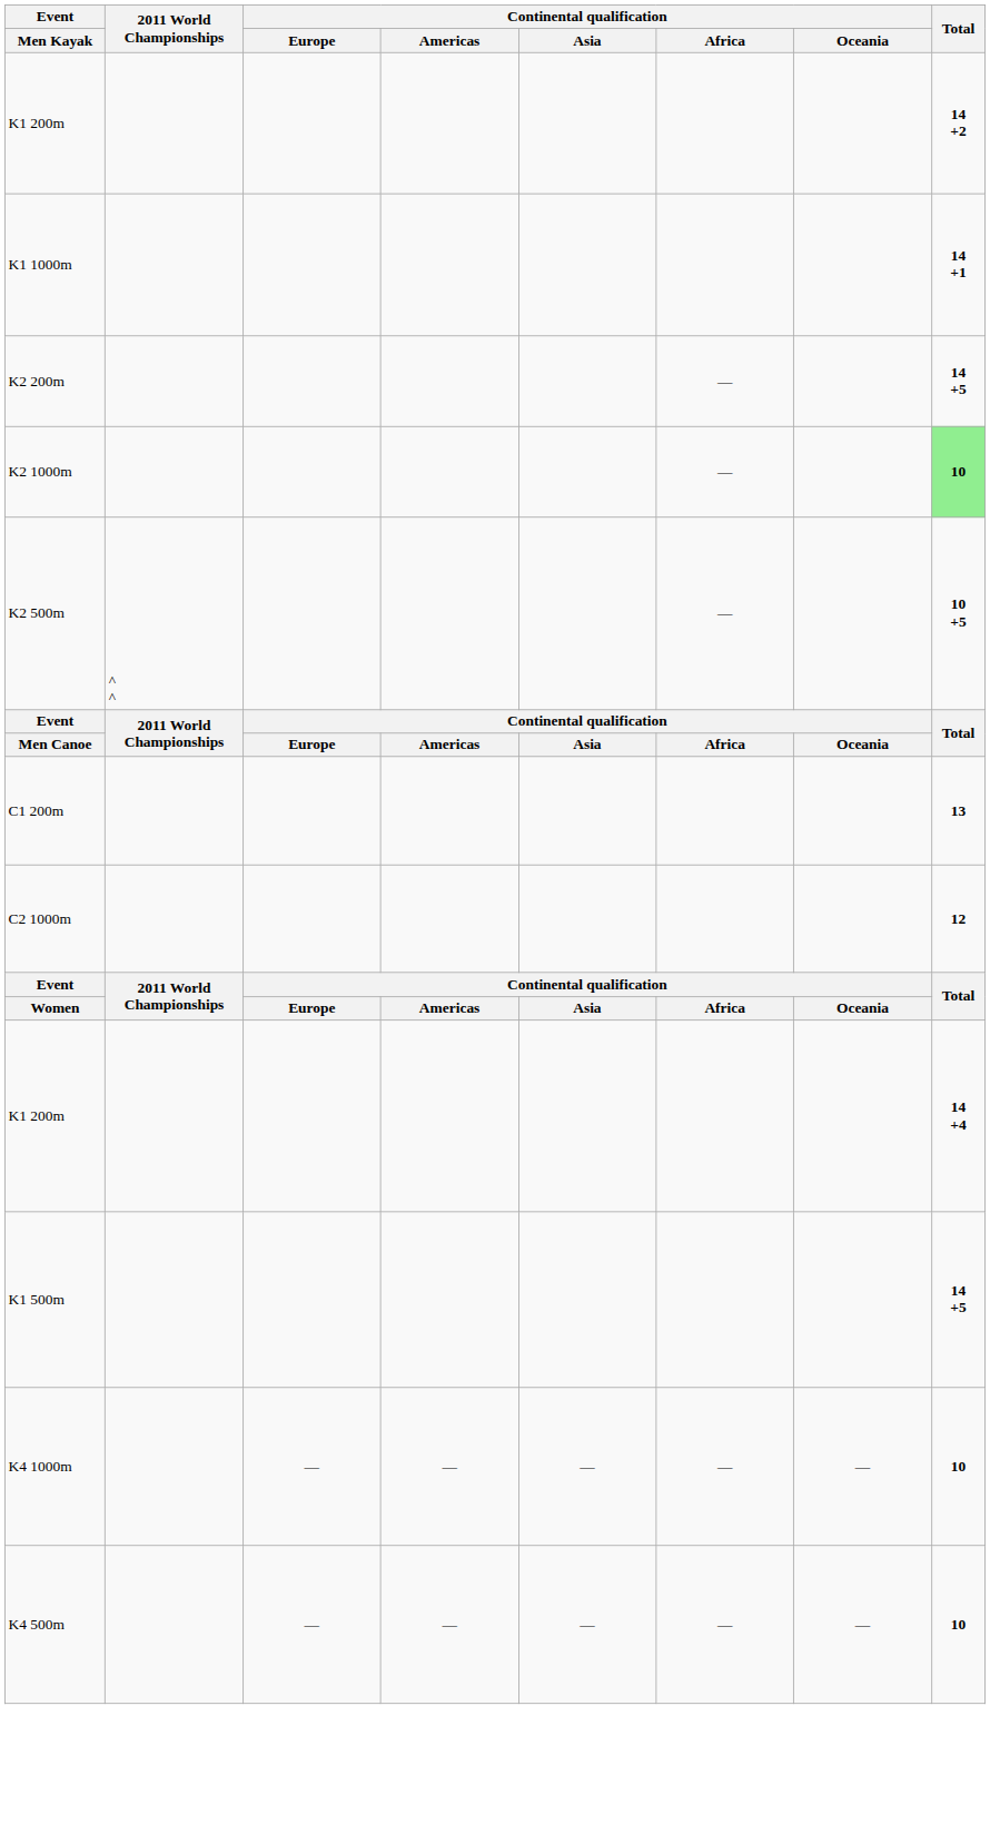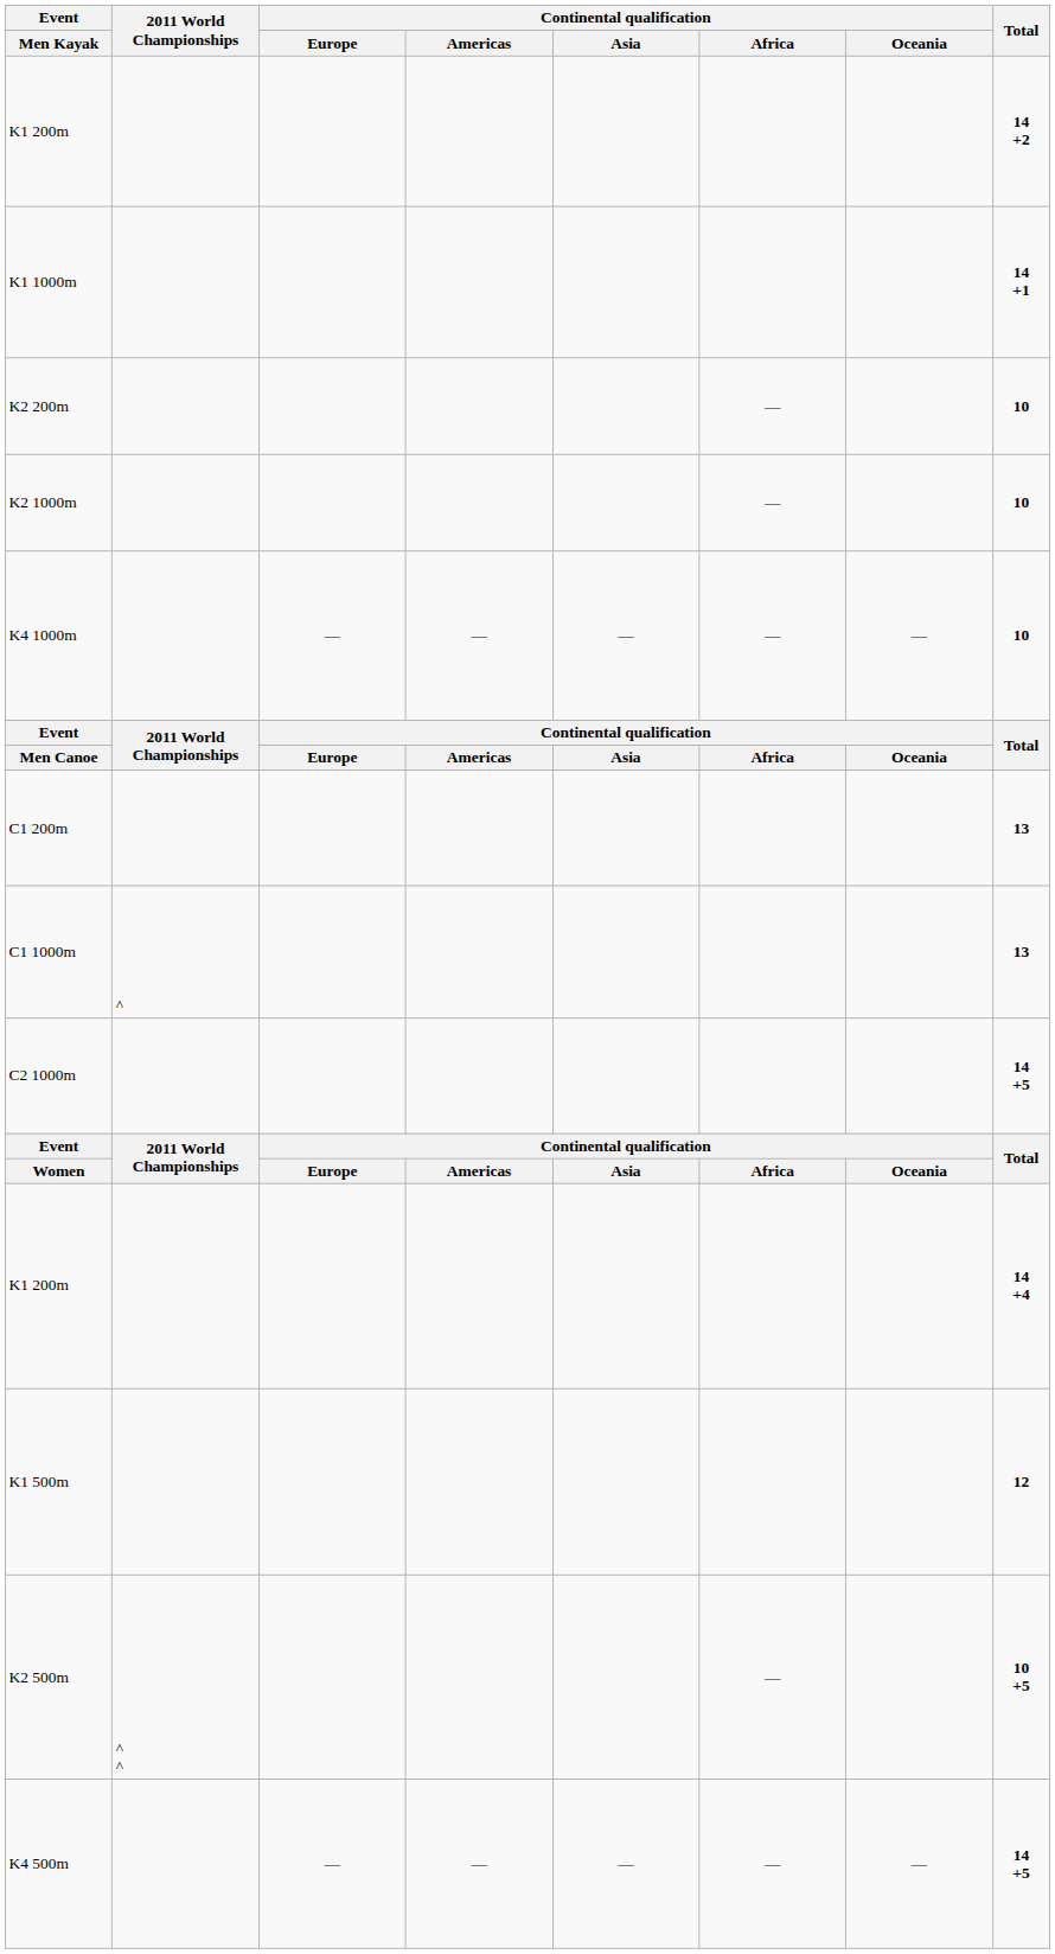K2 200m | Total: 14 +5 -> 10
K2 1000m | Total: lightgreen background -> no background
rows swapped: K4 1000m <-> K2 500m
+ row: C1 1000m | ^ | 13
C2 1000m | Total: 12 -> 14 +5
K1 500m | Total: 14 +5 -> 12
K4 500m | Total: 10 -> 14 +5
